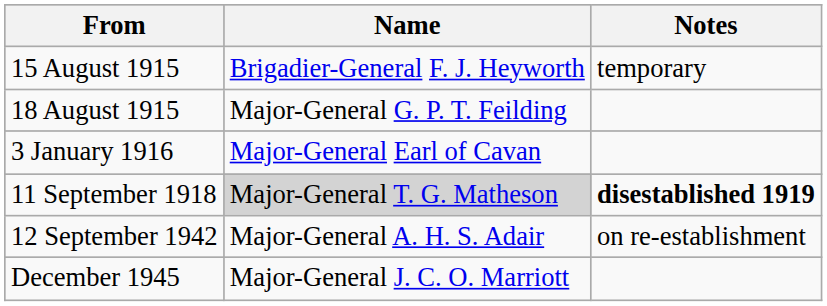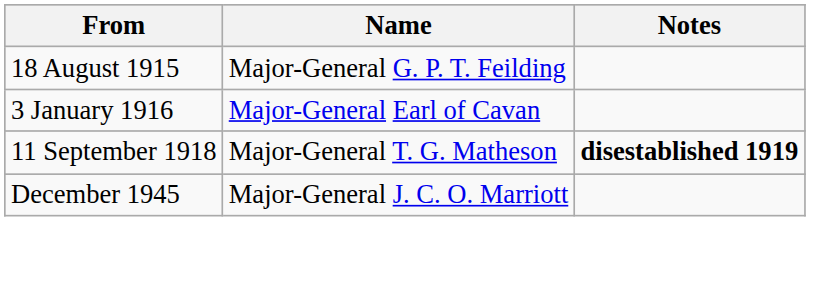- row: 15 August 1915 | Brigadier-General F. J. Heyworth | temporary
11 September 1918 | Name: lightgrey background -> no background
- row: 12 September 1942 | Major-General A. H. S. Adair | on re-establishment
